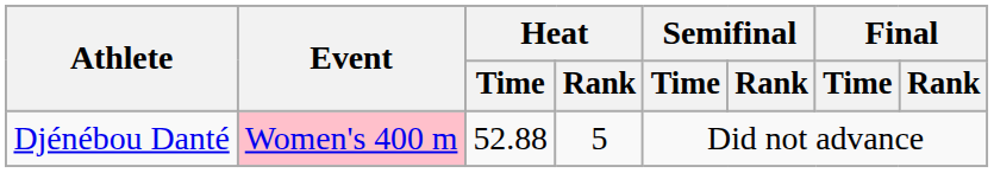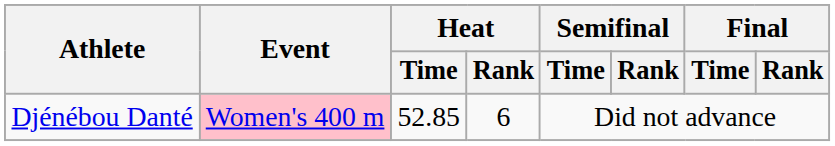Djénébou Danté | Heat / Time: 52.88 -> 52.85
Djénébou Danté | Heat / Rank: 5 -> 6
